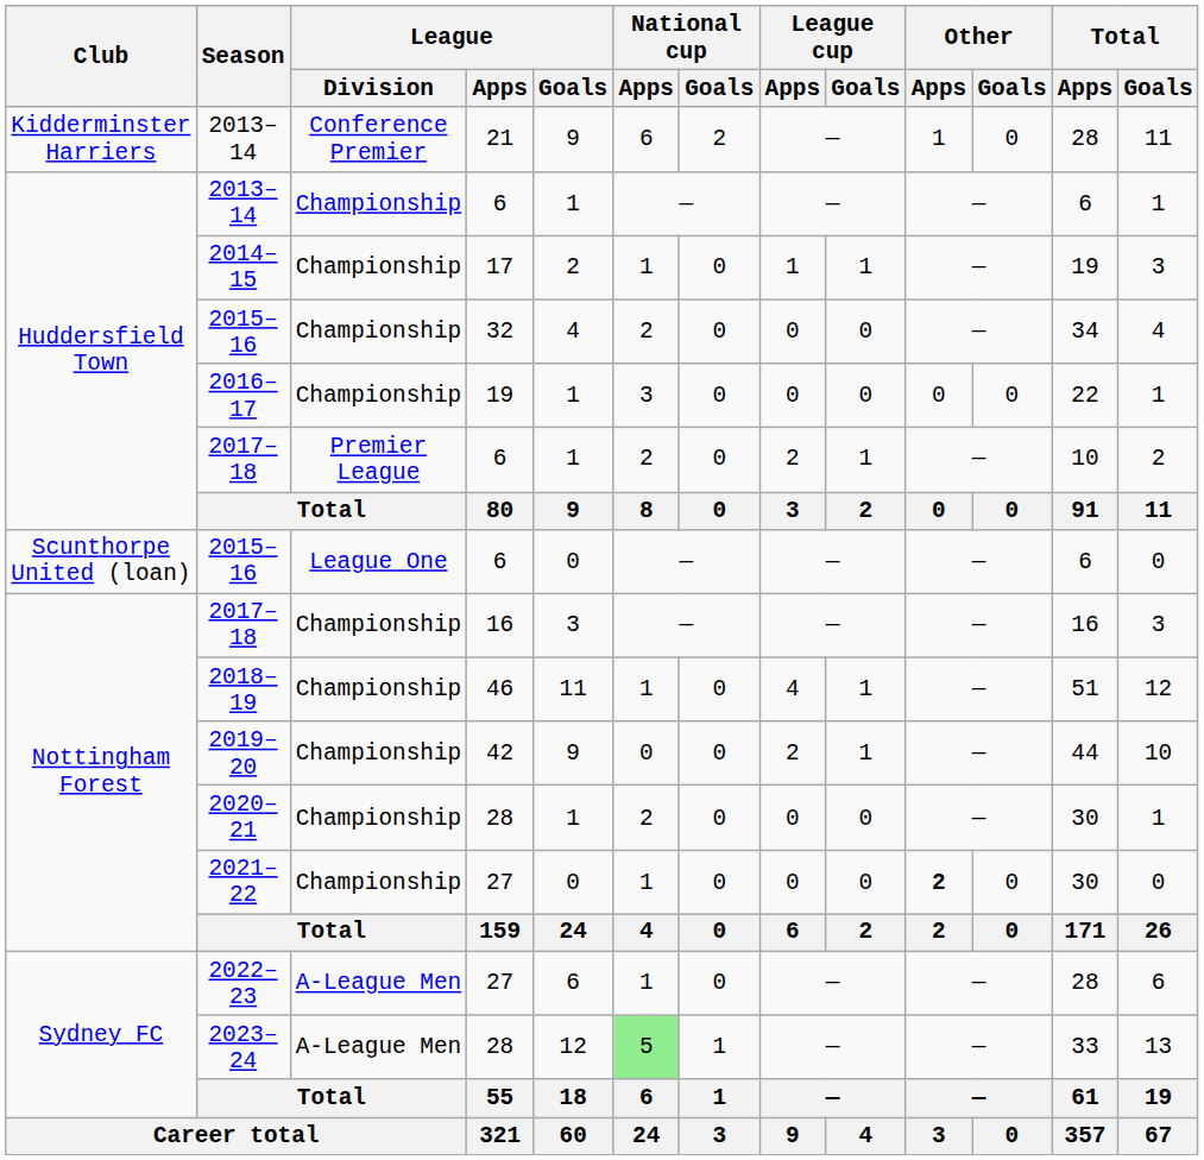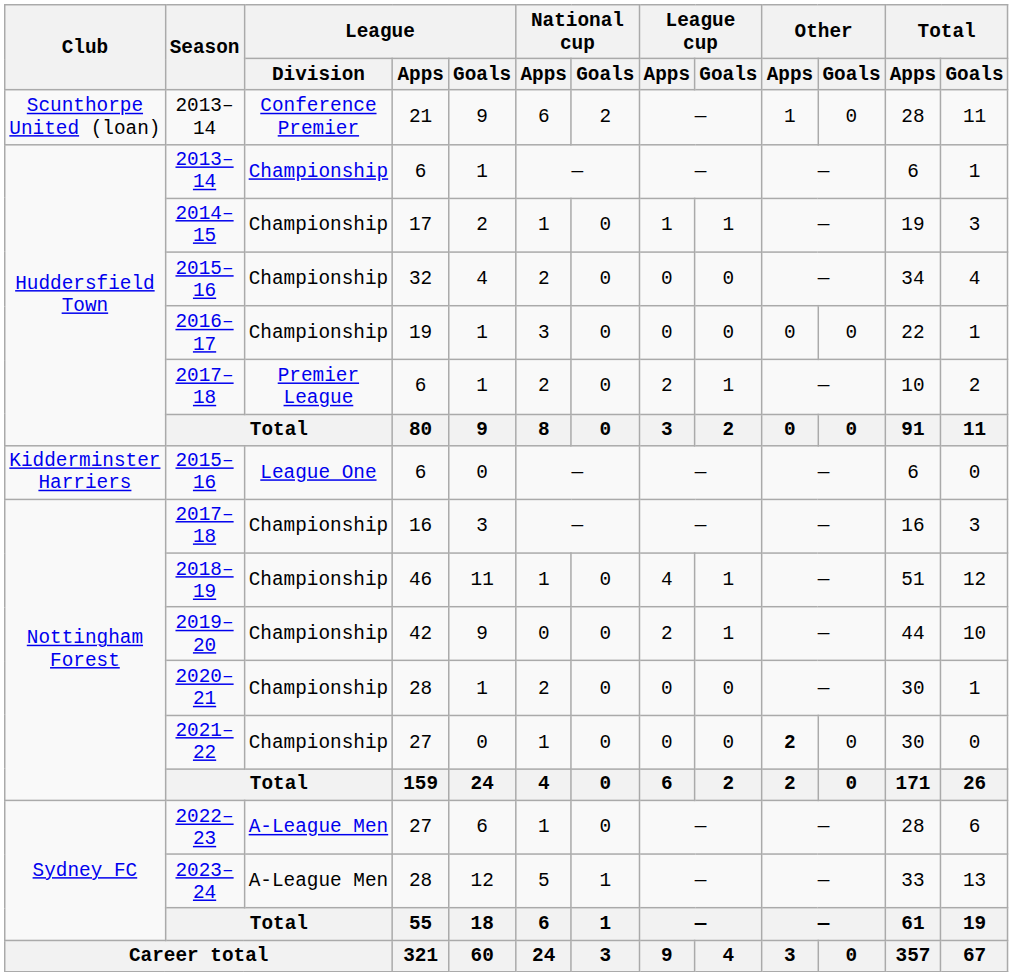2013–14 / 21 | Club: Kidderminster Harriers -> Scunthorpe United (loan)
2015–16 / 6 | Club: Scunthorpe United (loan) -> Kidderminster Harriers
2023–24 | National cup / Apps: lightgreen background -> no background
